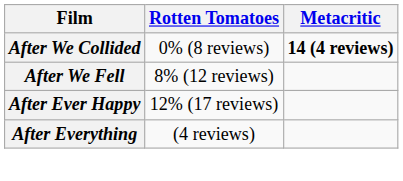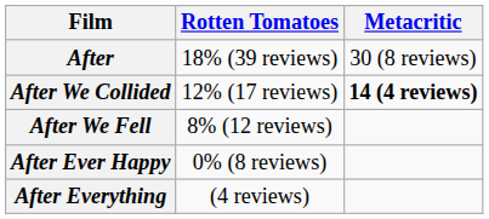+ row: After | 18% (39 reviews) | 30 (8 reviews)
After We Collided | Rotten Tomatoes: 0% (8 reviews) -> 12% (17 reviews)
After Ever Happy | Rotten Tomatoes: 12% (17 reviews) -> 0% (8 reviews)
